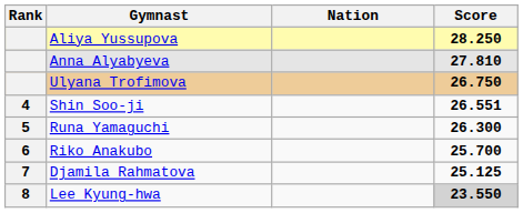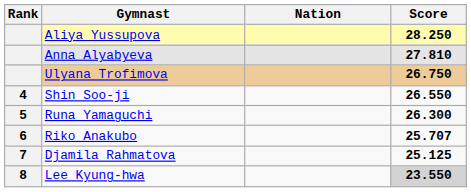Shin Soo-ji | Score: 26.551 -> 26.550
Riko Anakubo | Score: 25.700 -> 25.707
